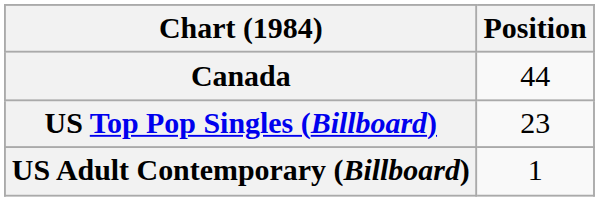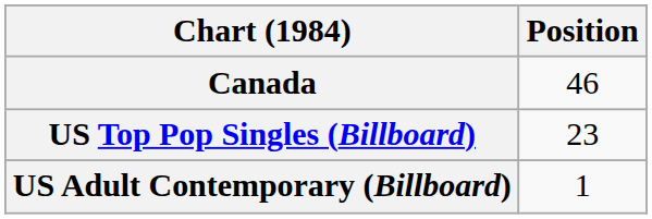Canada | Position: 44 -> 46
